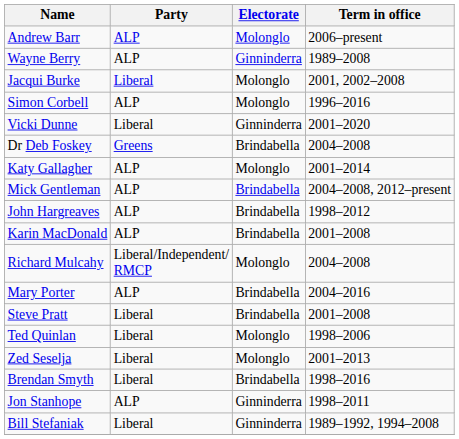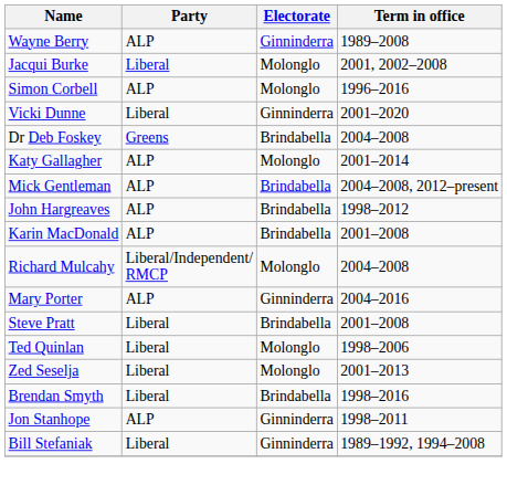- row: Andrew Barr | ALP | Molonglo | 2006–present
Mary Porter | Electorate: Brindabella -> Ginninderra
